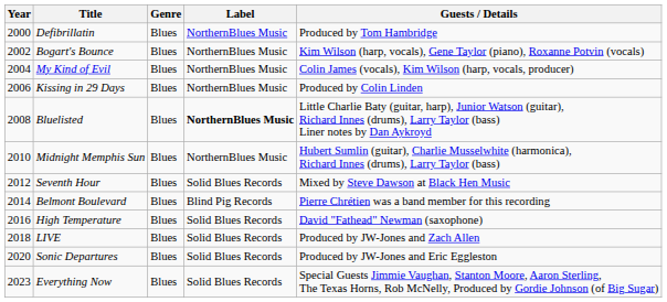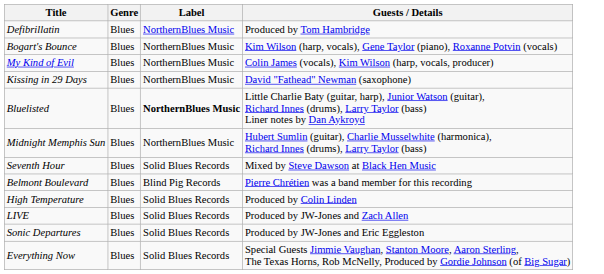- column: Year | 2000 | 2002 | 2004 | 2006 | 2008 | 2010 | 2012 | 2014 | 2016 | 2018 | 2020 | 2023
Kissing in 29 Days | Guests / Details: Produced by Colin Linden -> David "Fathead" Newman (saxophone)
High Temperature | Guests / Details: David "Fathead" Newman (saxophone) -> Produced by Colin Linden
